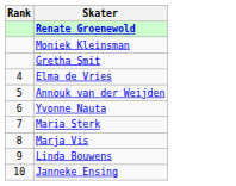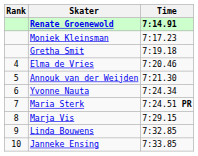+ column: Time | 7:14.91 | 7:17.23 | 7:19.18 | 7:20.46 | 7:21.30 | 7:24.34 | 7:24.51 PR | 7:29.15 | 7:32.85 | 7:33.85
